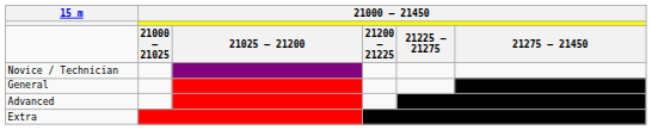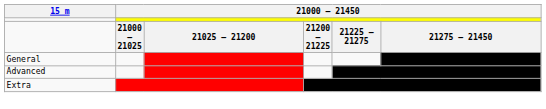- row: Novice / Technician
